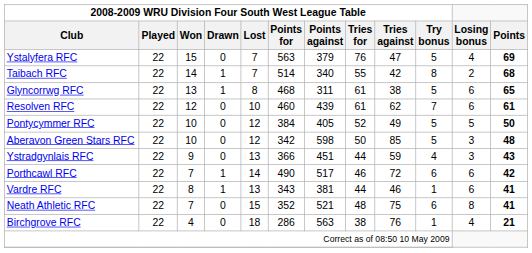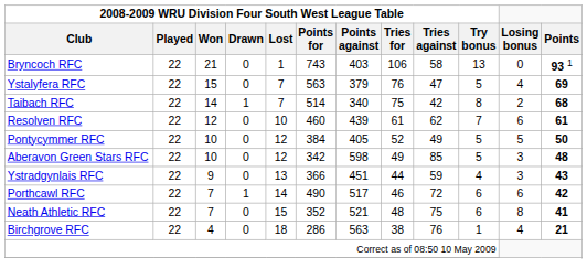+ row: Bryncoch RFC | 22 | 21 | 0 | 1 | 743 | 403 | 106 | 58 | 13 | 0 | 93 1
Taibach RFC | column 8: 55 -> 75
- row: Glyncorrwg RFC | 22 | 13 | 1 | 8 | 468 | 311 | 61 | 38 | 5 | 6 | 65
Aberavon Green Stars RFC | column 8: 50 -> 49
- row: Vardre RFC | 22 | 8 | 1 | 13 | 343 | 381 | 44 | 46 | 1 | 6 | 41
